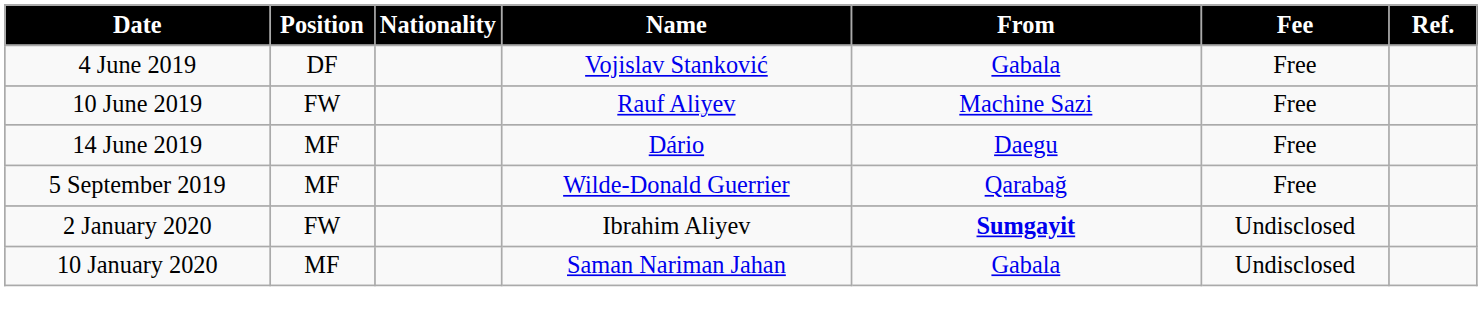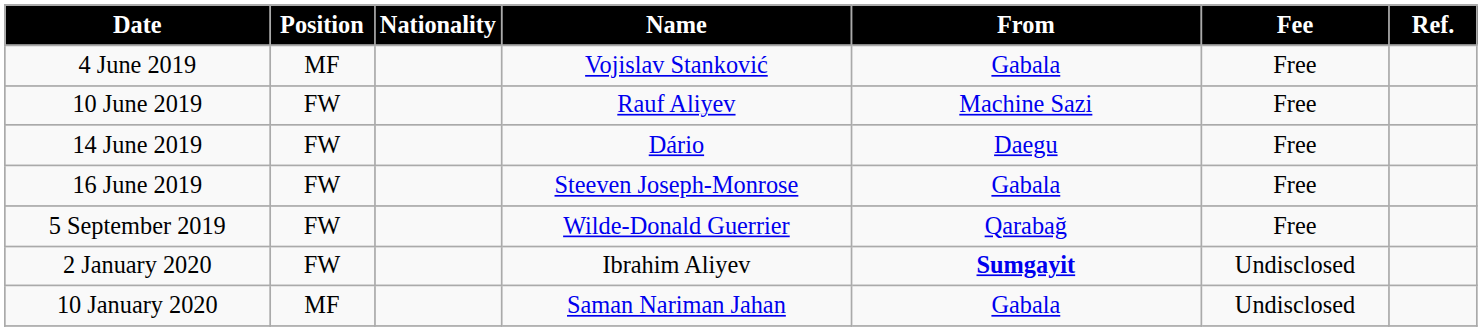4 June 2019 | Position: DF -> MF
14 June 2019 | Position: MF -> FW
+ row: 16 June 2019 | FW | Steeven Joseph-Monrose | Gabala | Free
5 September 2019 | Position: MF -> FW
